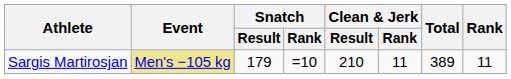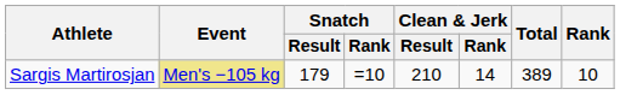Sargis Martirosjan | Clean & Jerk / Rank: 11 -> 14
Sargis Martirosjan | Rank: 11 -> 10
